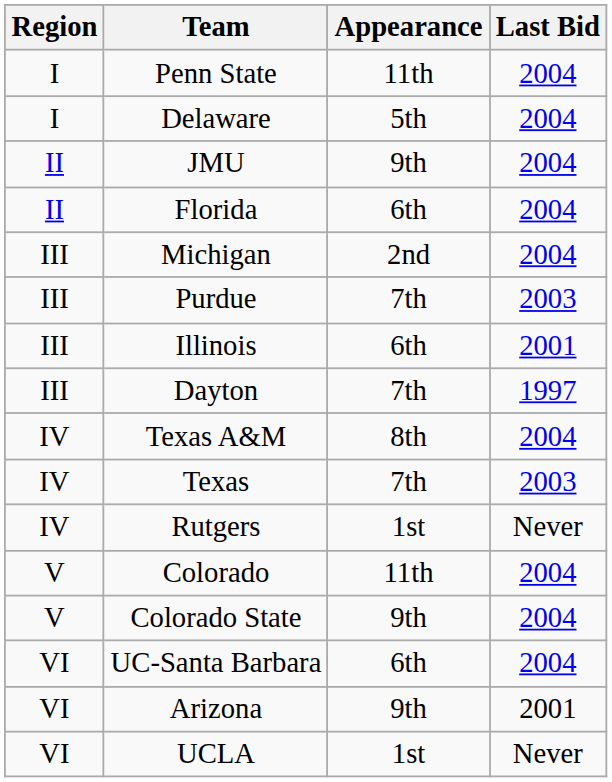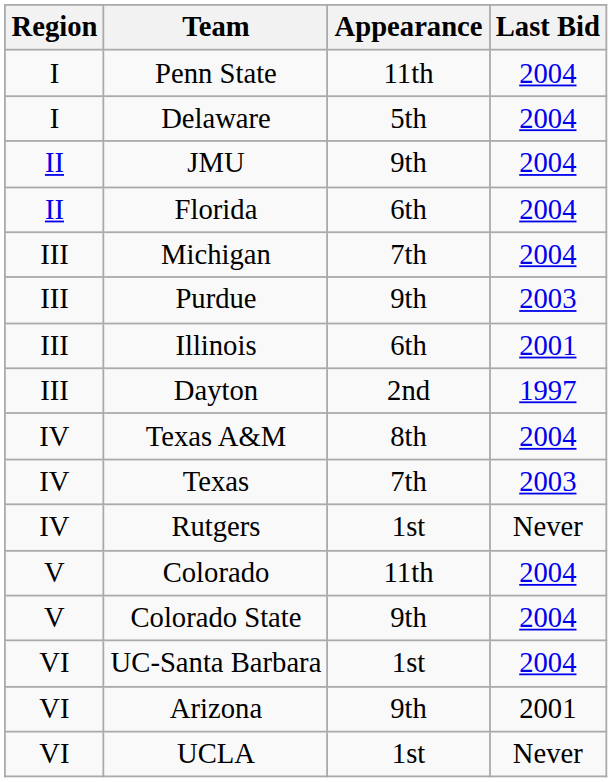Michigan | Appearance: 2nd -> 7th
Purdue | Appearance: 7th -> 9th
Dayton | Appearance: 7th -> 2nd
UC-Santa Barbara | Appearance: 6th -> 1st
